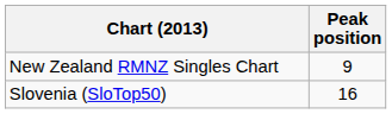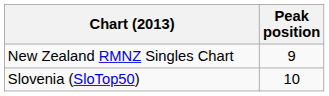Slovenia (SloTop50) | Peak position: 16 -> 10
